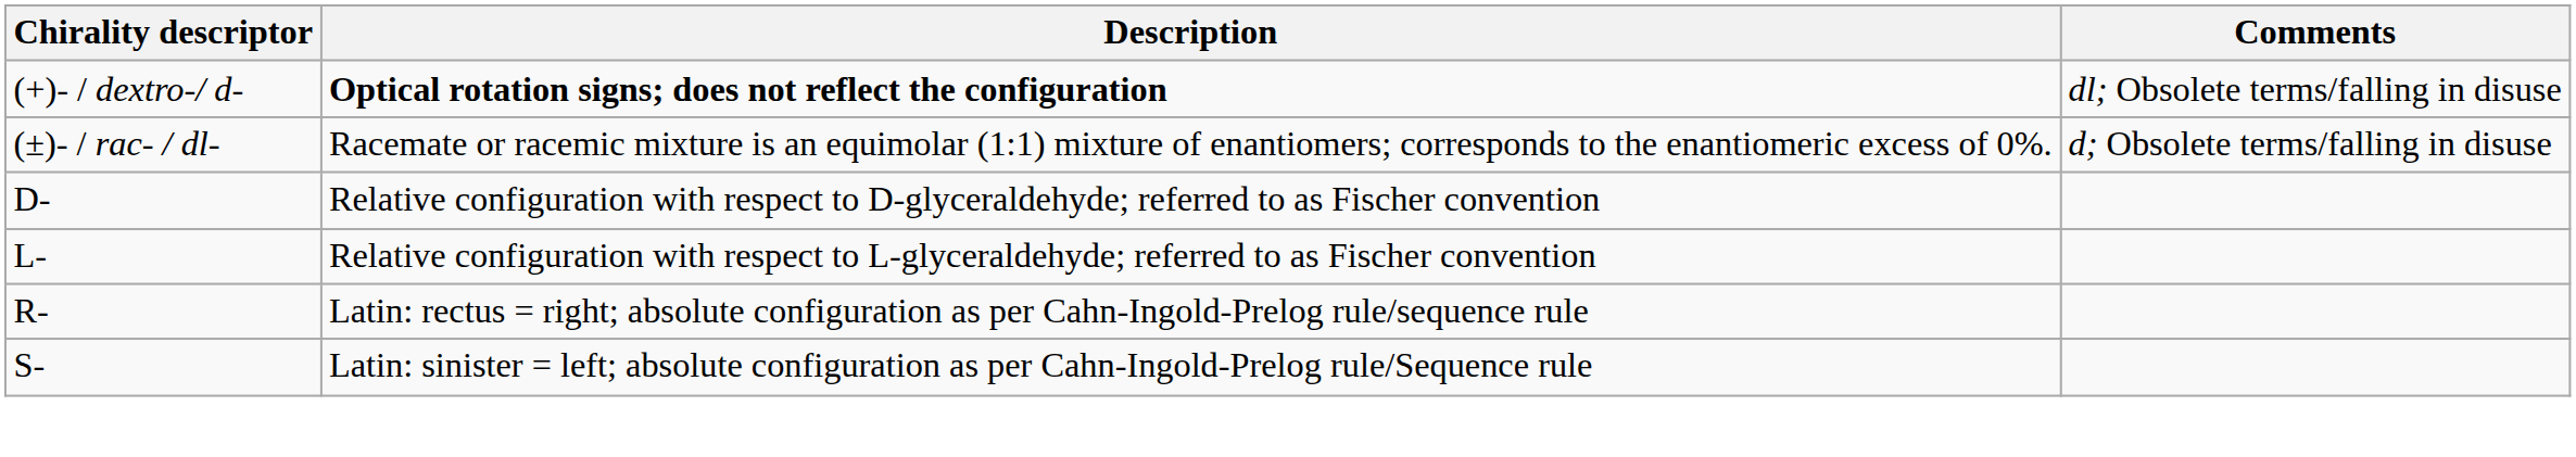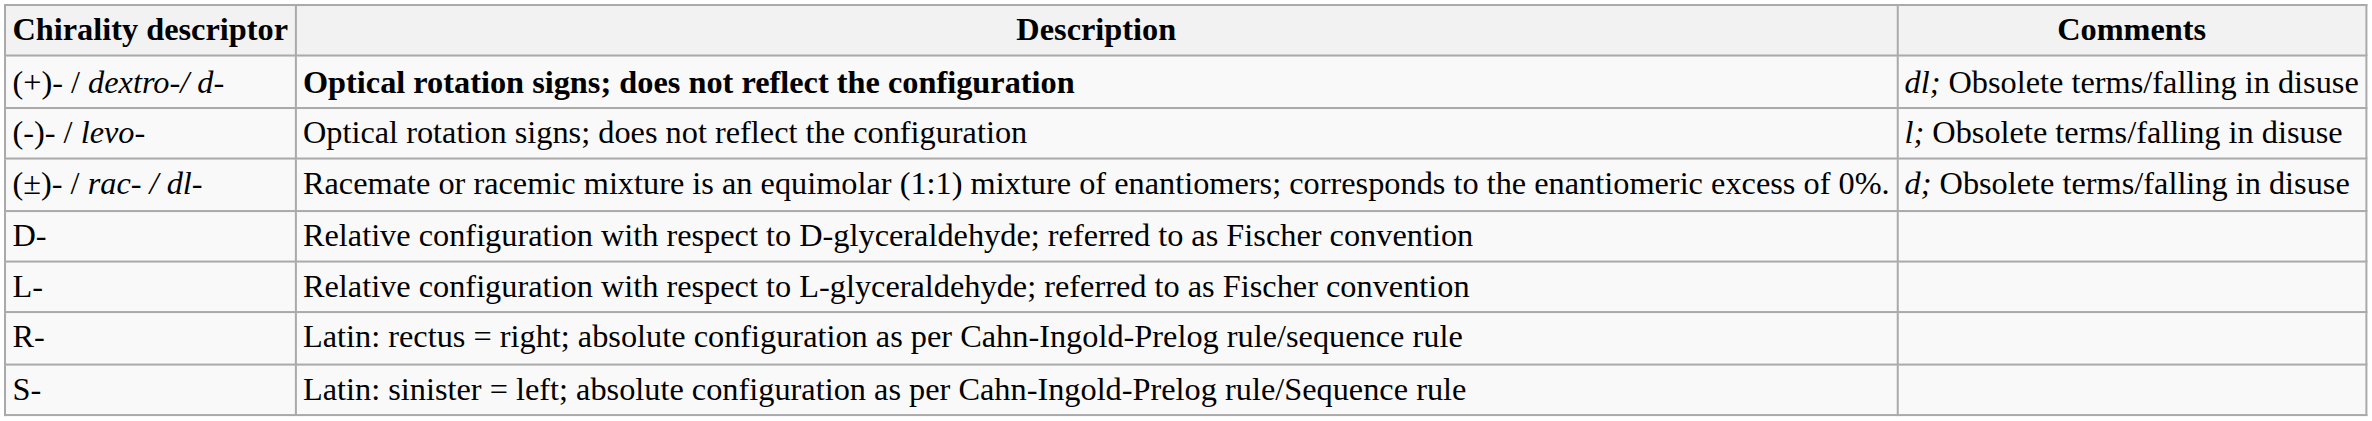+ row: (-)- / levo- | Optical rotation signs; does not reflect the configuration | l; Obsolete terms/falling in disuse
